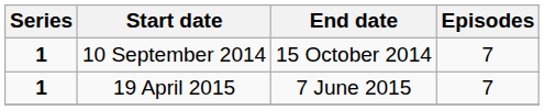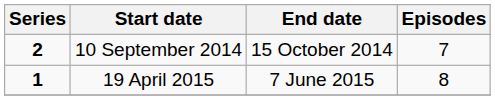10 September 2014 | Series: 1 -> 2
19 April 2015 | Episodes: 7 -> 8
